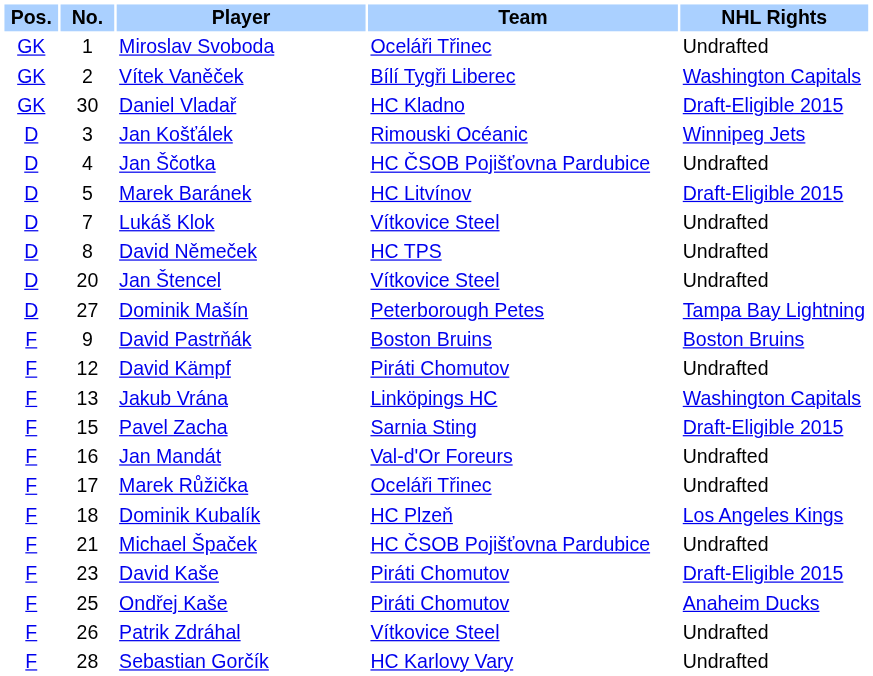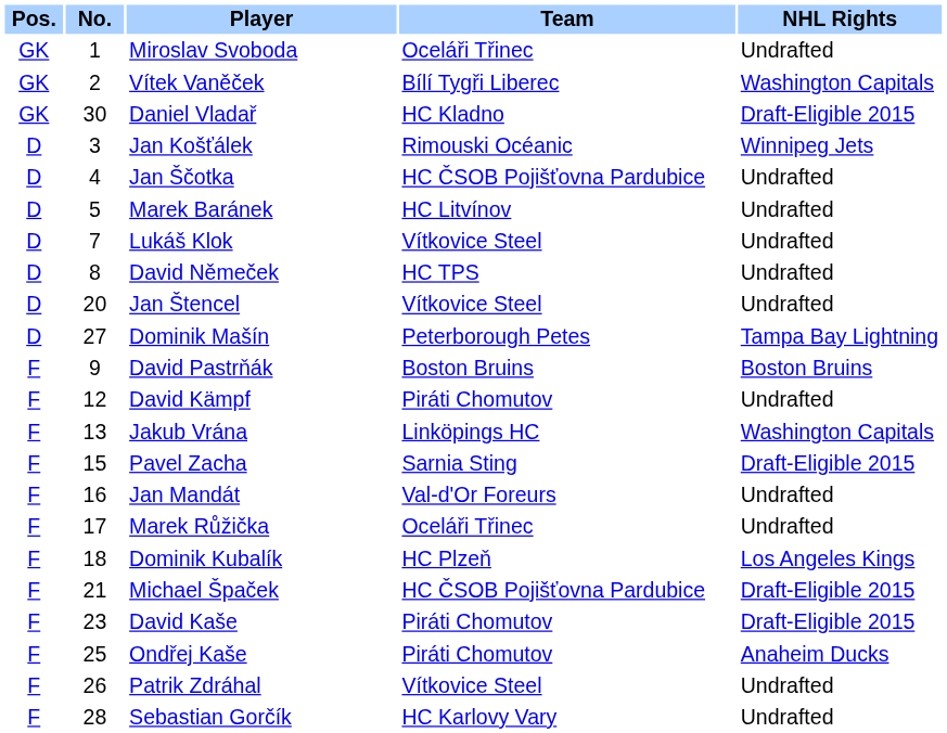Marek Baránek | NHL Rights: Draft-Eligible 2015 -> Undrafted
Michael Špaček | NHL Rights: Undrafted -> Draft-Eligible 2015
